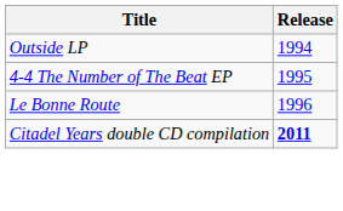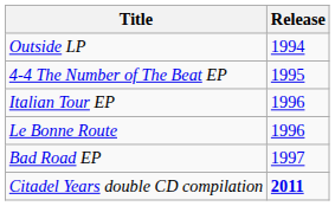+ row: Italian Tour EP | 1996
+ row: Bad Road EP | 1997
